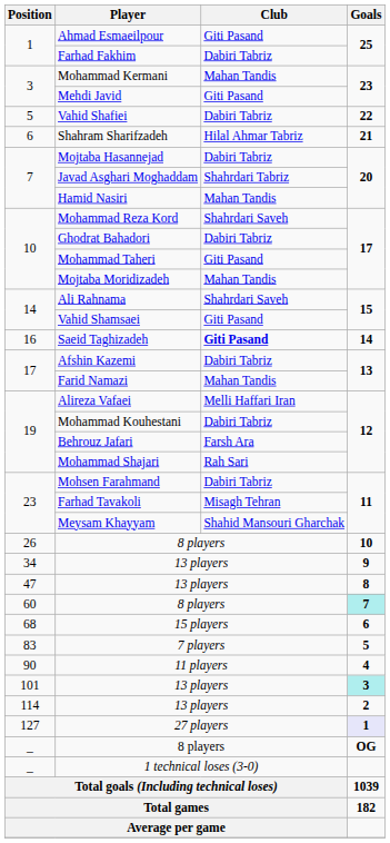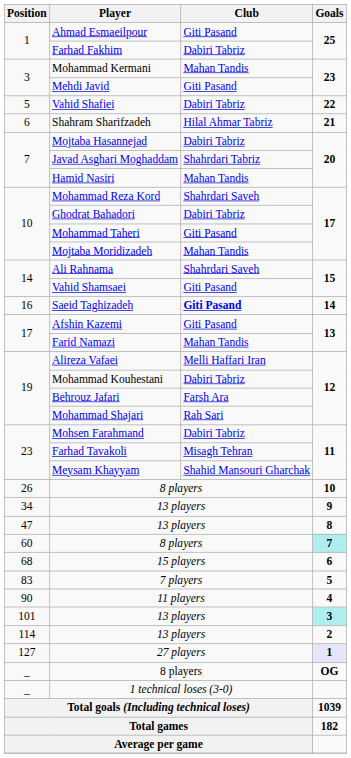Afshin Kazemi | Club: Dabiri Tabriz -> Giti Pasand
